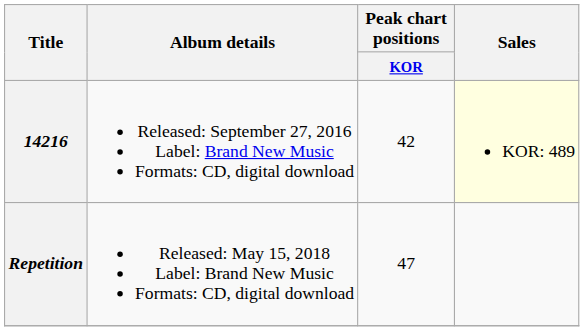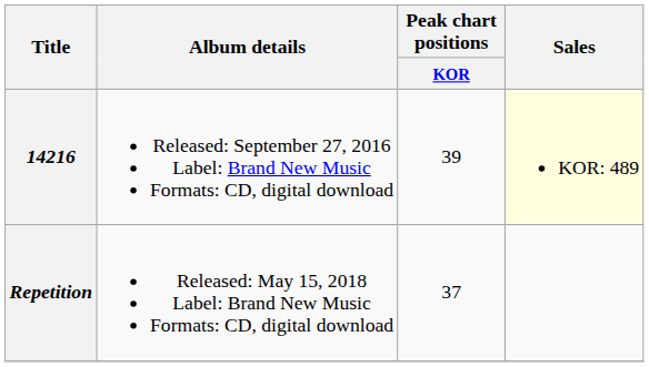14216 | Peak chart positions / KOR: 42 -> 39
Repetition | Peak chart positions / KOR: 47 -> 37
